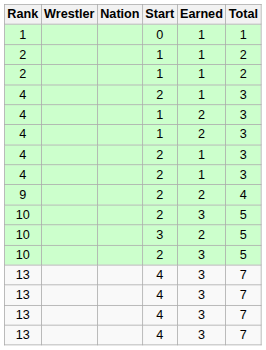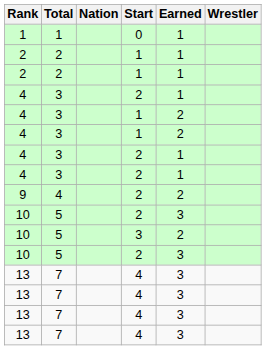columns swapped: Wrestler <-> Total
